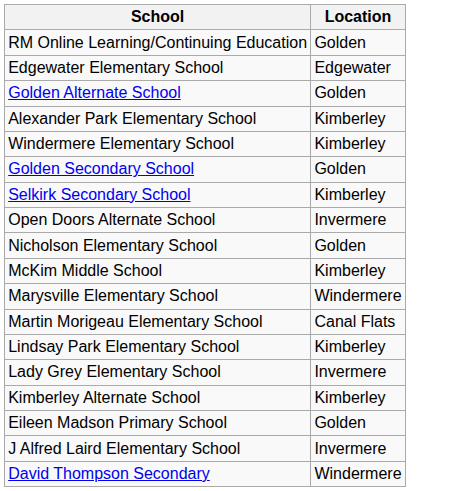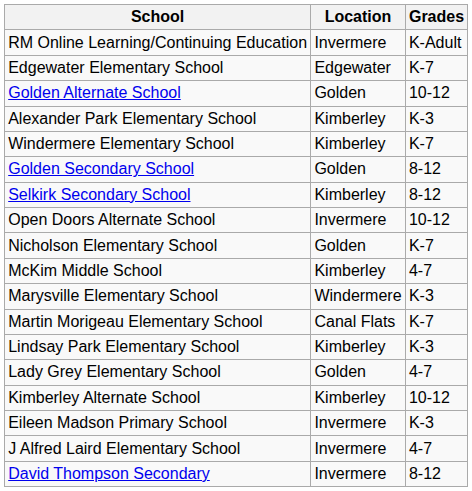+ column: Grades | K-Adult | K-7 | 10-12 | K-3 | K-7 | 8-12 | 8-12 | 10-12 | K-7 | 4-7 | K-3 | K-7 | K-3 | 4-7 | 10-12 | K-3 | 4-7 | 8-12
RM Online Learning/Continuing Education | Location: Golden -> Invermere
Lady Grey Elementary School | Location: Invermere -> Golden
Eileen Madson Primary School | Location: Golden -> Invermere
David Thompson Secondary | Location: Windermere -> Invermere
